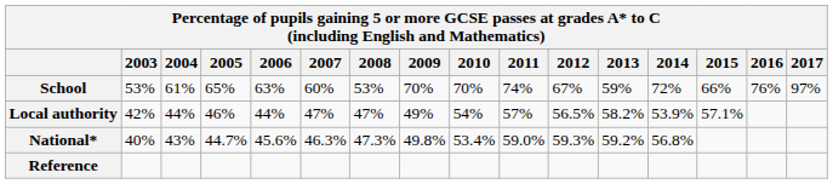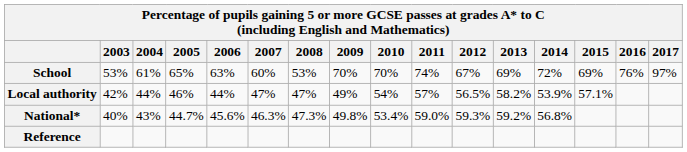School | 2013: 59% -> 69%
School | 2015: 66% -> 69%
